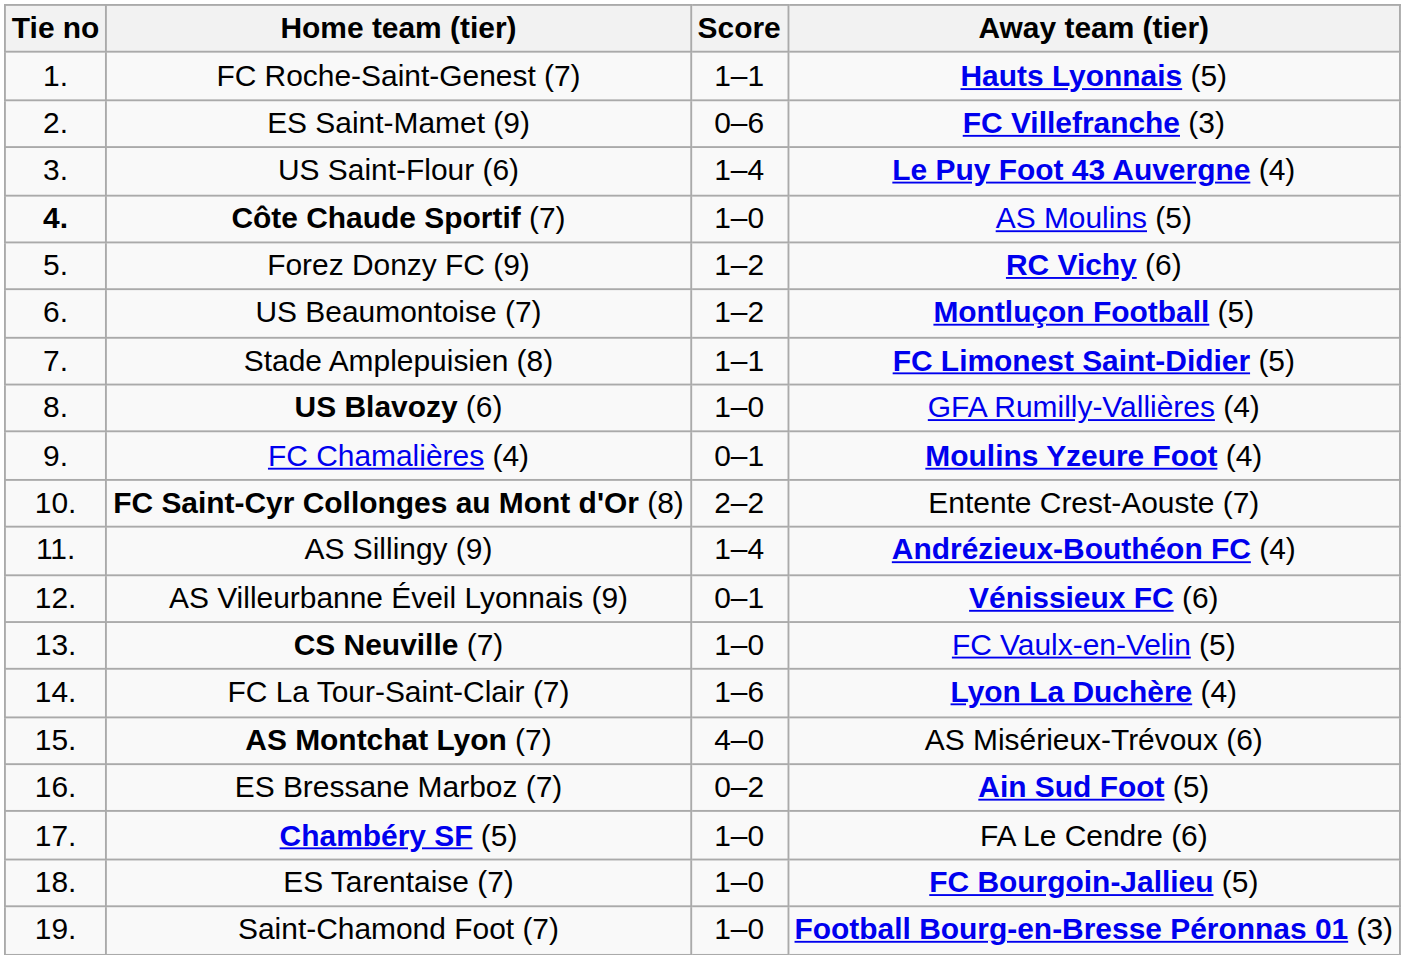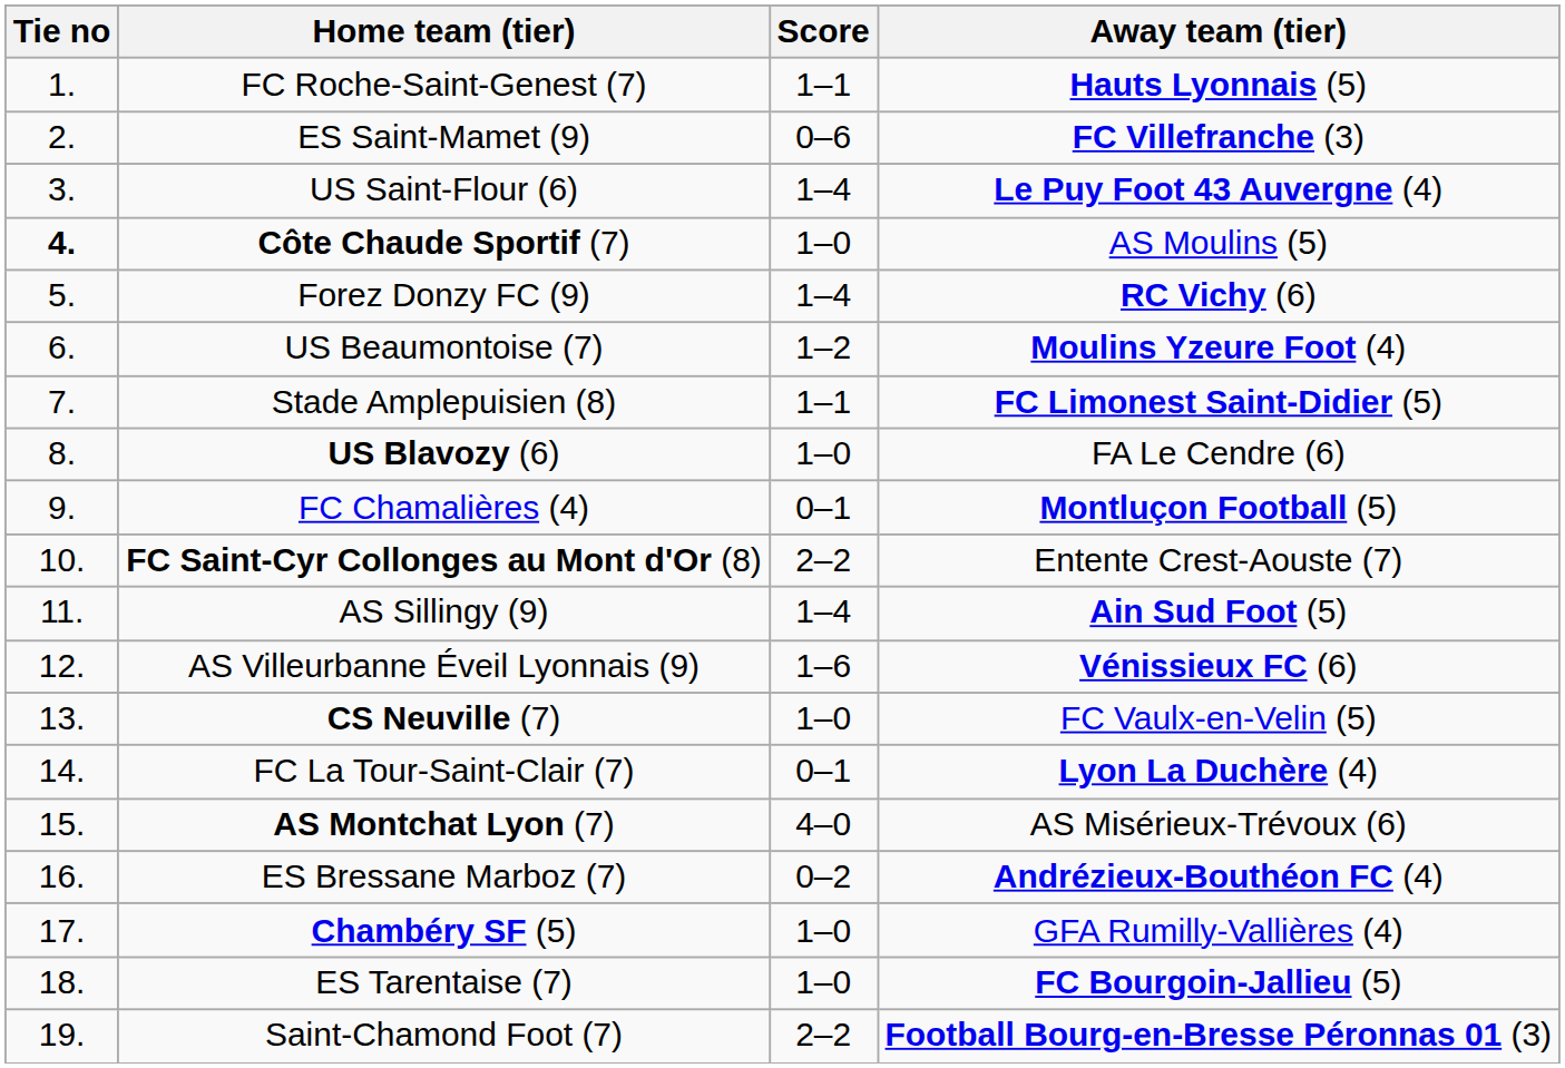Forez Donzy FC (9) | Score: 1–2 -> 1–4
US Beaumontoise (7) | Away team (tier): Montluçon Football (5) -> Moulins Yzeure Foot (4)
US Blavozy (6) | Away team (tier): GFA Rumilly-Vallières (4) -> FA Le Cendre (6)
FC Chamalières (4) | Away team (tier): Moulins Yzeure Foot (4) -> Montluçon Football (5)
AS Sillingy (9) | Away team (tier): Andrézieux-Bouthéon FC (4) -> Ain Sud Foot (5)
AS Villeurbanne Éveil Lyonnais (9) | Score: 0–1 -> 1–6
FC La Tour-Saint-Clair (7) | Score: 1–6 -> 0–1
ES Bressane Marboz (7) | Away team (tier): Ain Sud Foot (5) -> Andrézieux-Bouthéon FC (4)
Chambéry SF (5) | Away team (tier): FA Le Cendre (6) -> GFA Rumilly-Vallières (4)
Saint-Chamond Foot (7) | Score: 1–0 -> 2–2
